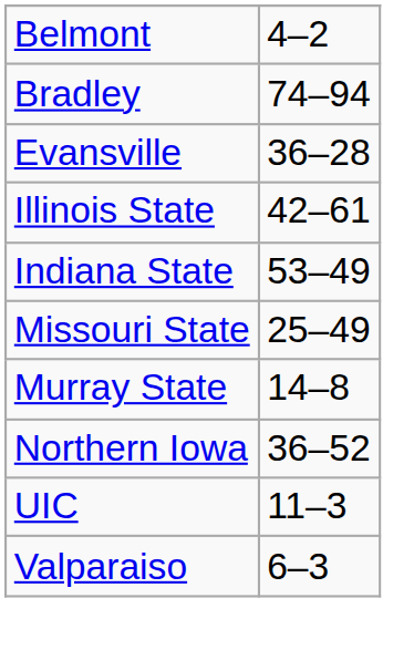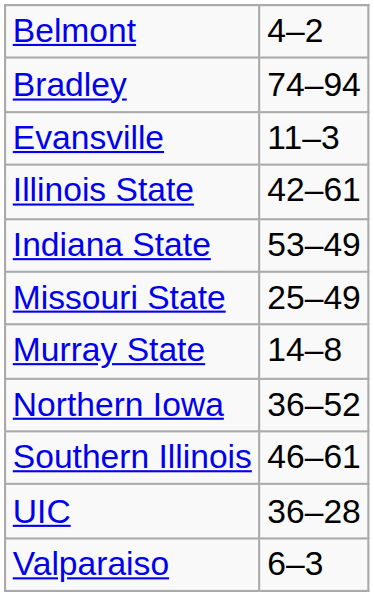Evansville | column 2: 36–28 -> 11–3
+ row: Southern Illinois | 46–61
UIC | column 2: 11–3 -> 36–28
